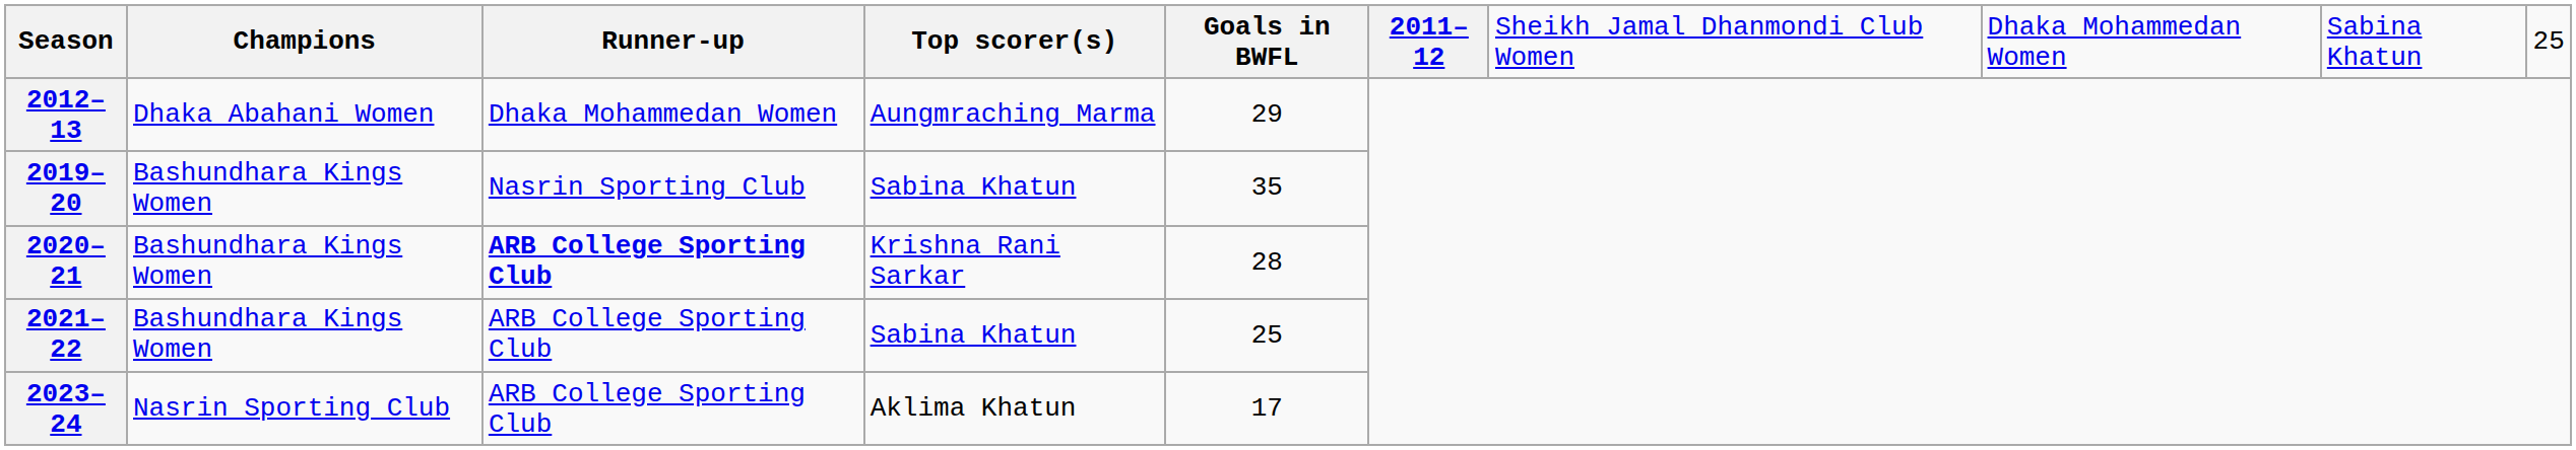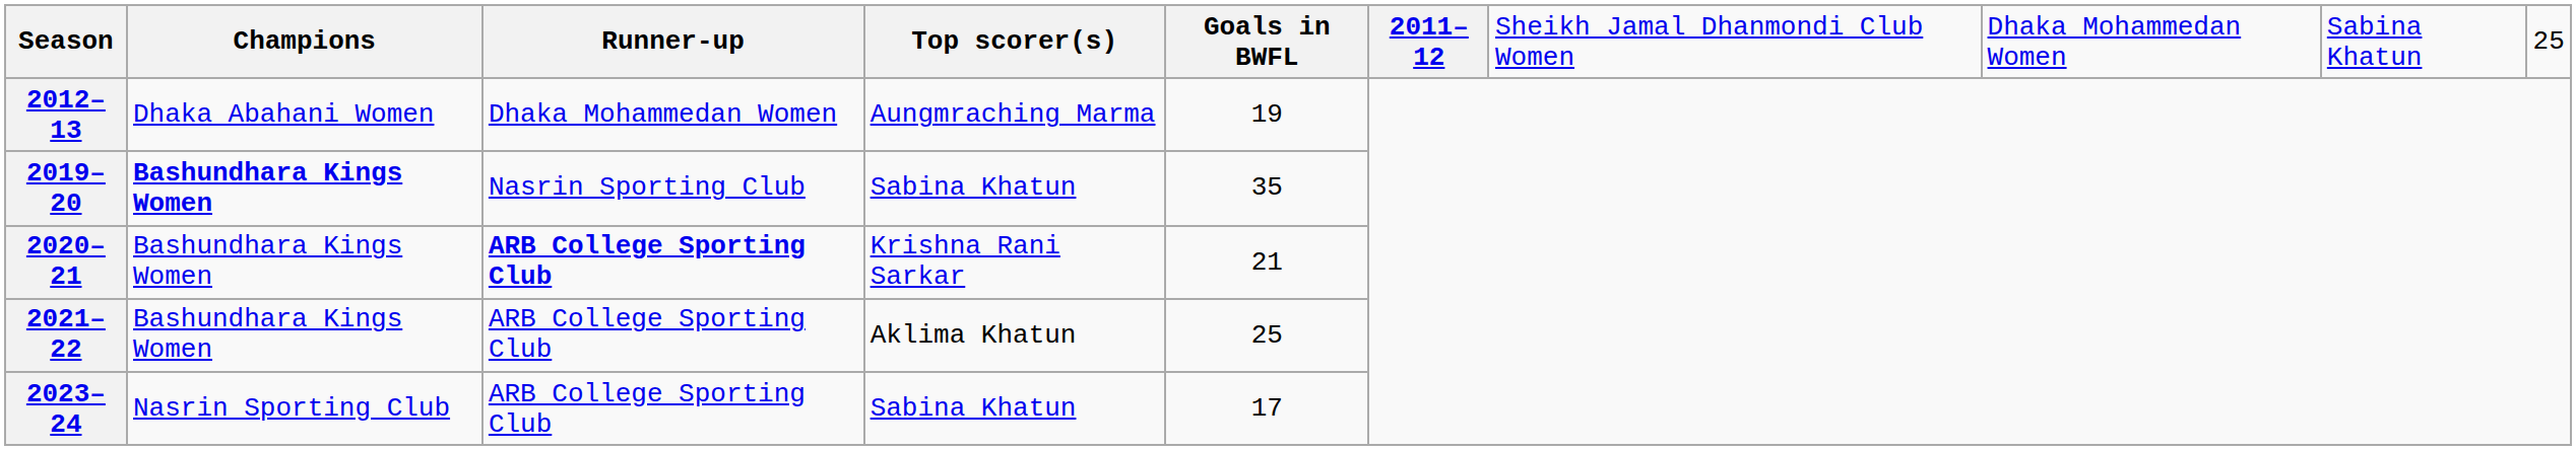2012–13 | Goals in BWFL: 29 -> 19
2019–20 | Champions: normal -> bold
2020–21 | Goals in BWFL: 28 -> 21
2021–22 | Top scorer(s): Sabina Khatun -> Aklima Khatun
2023–24 | Top scorer(s): Aklima Khatun -> Sabina Khatun
